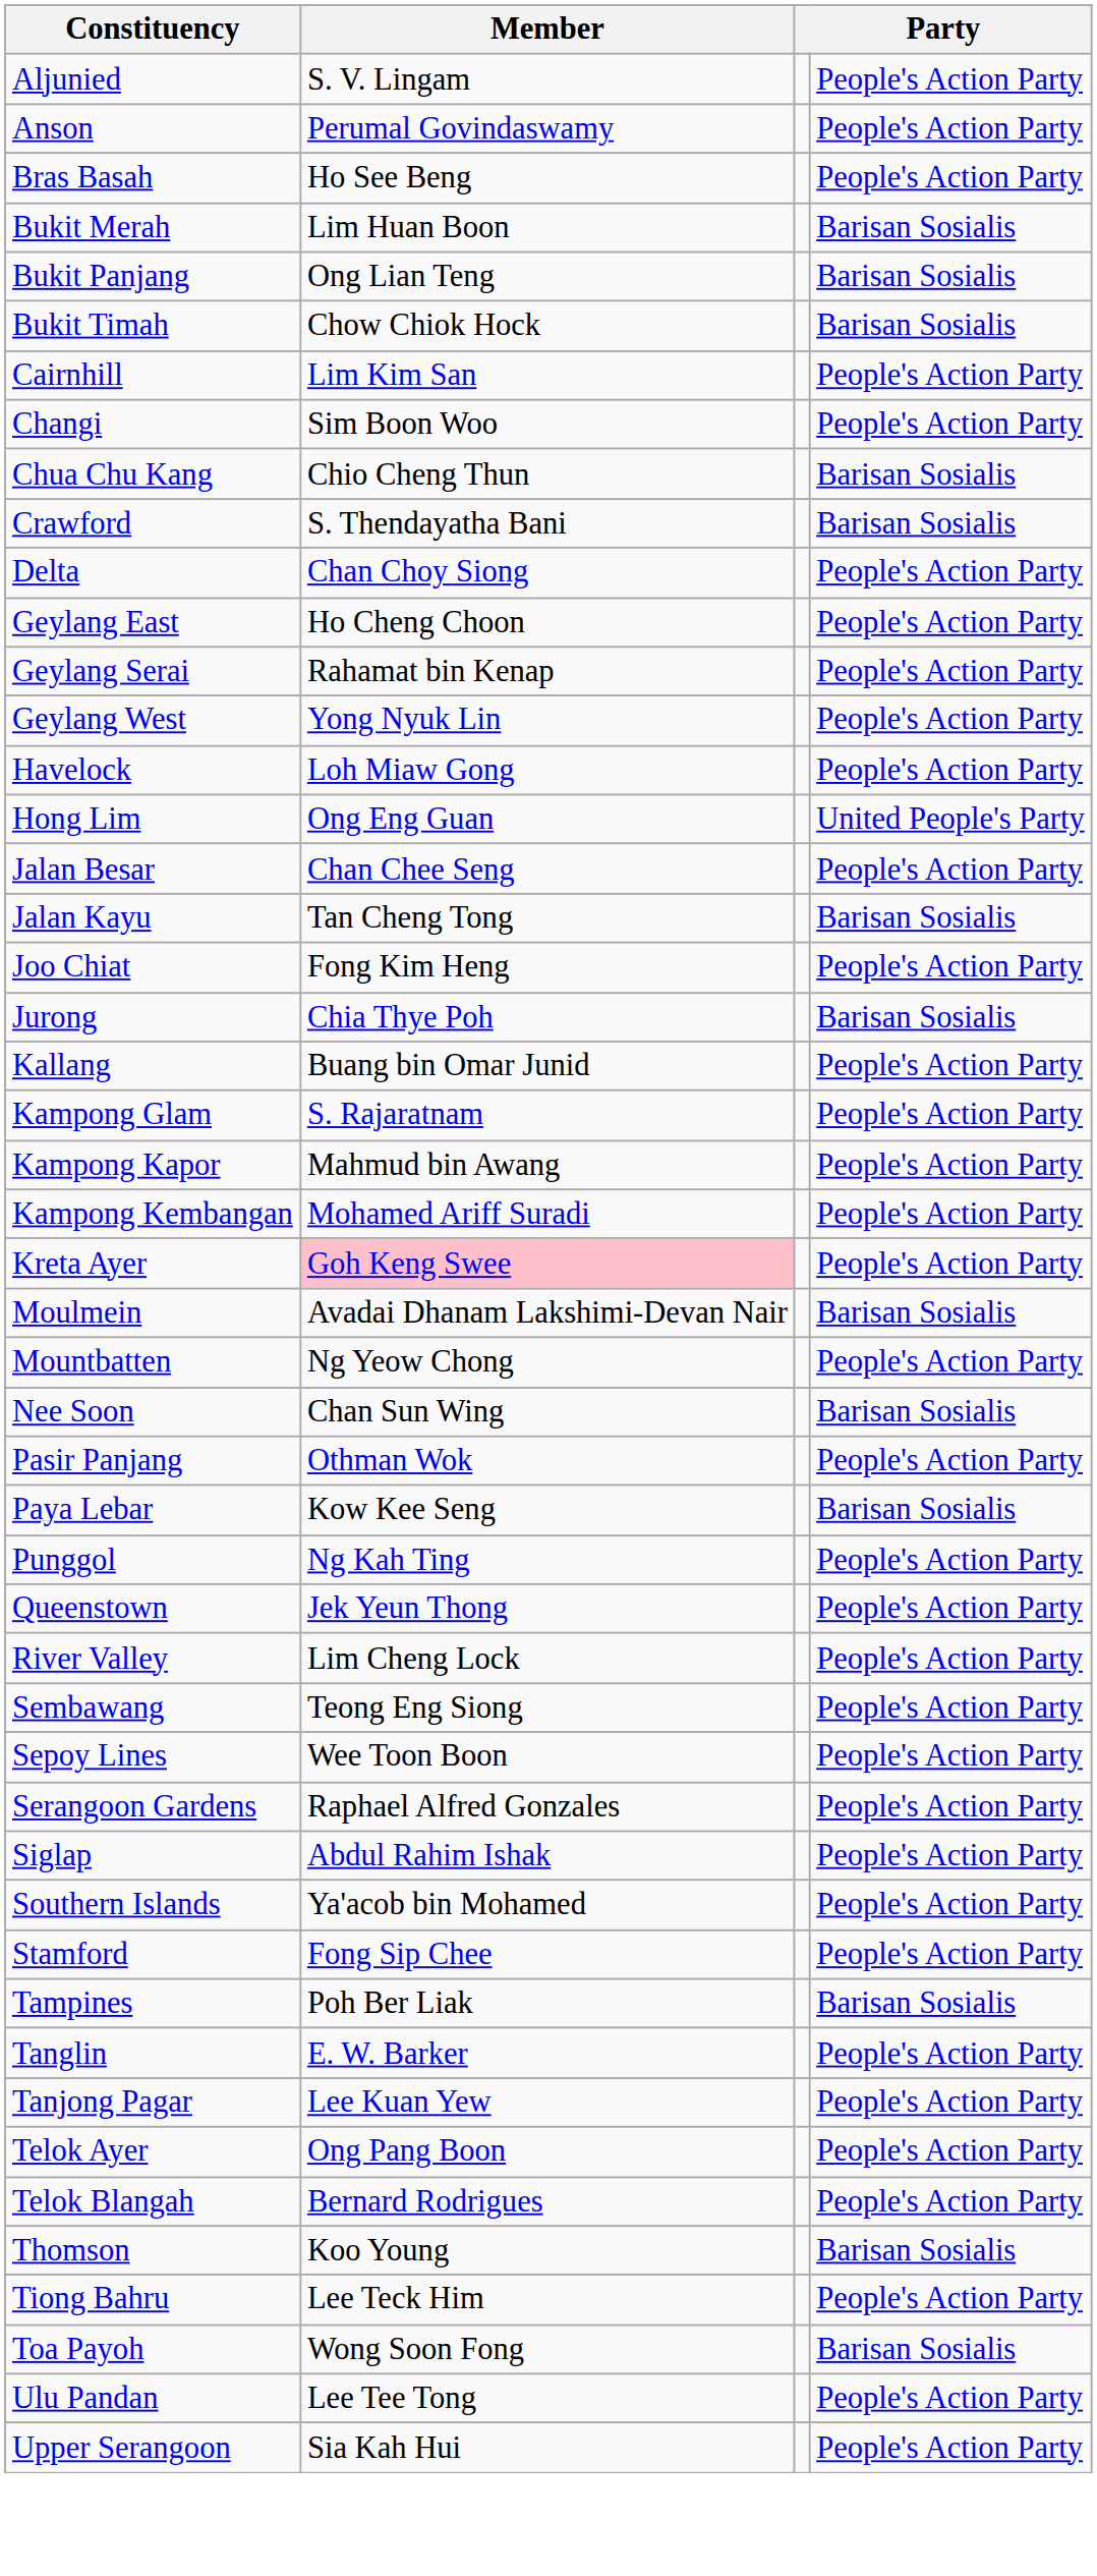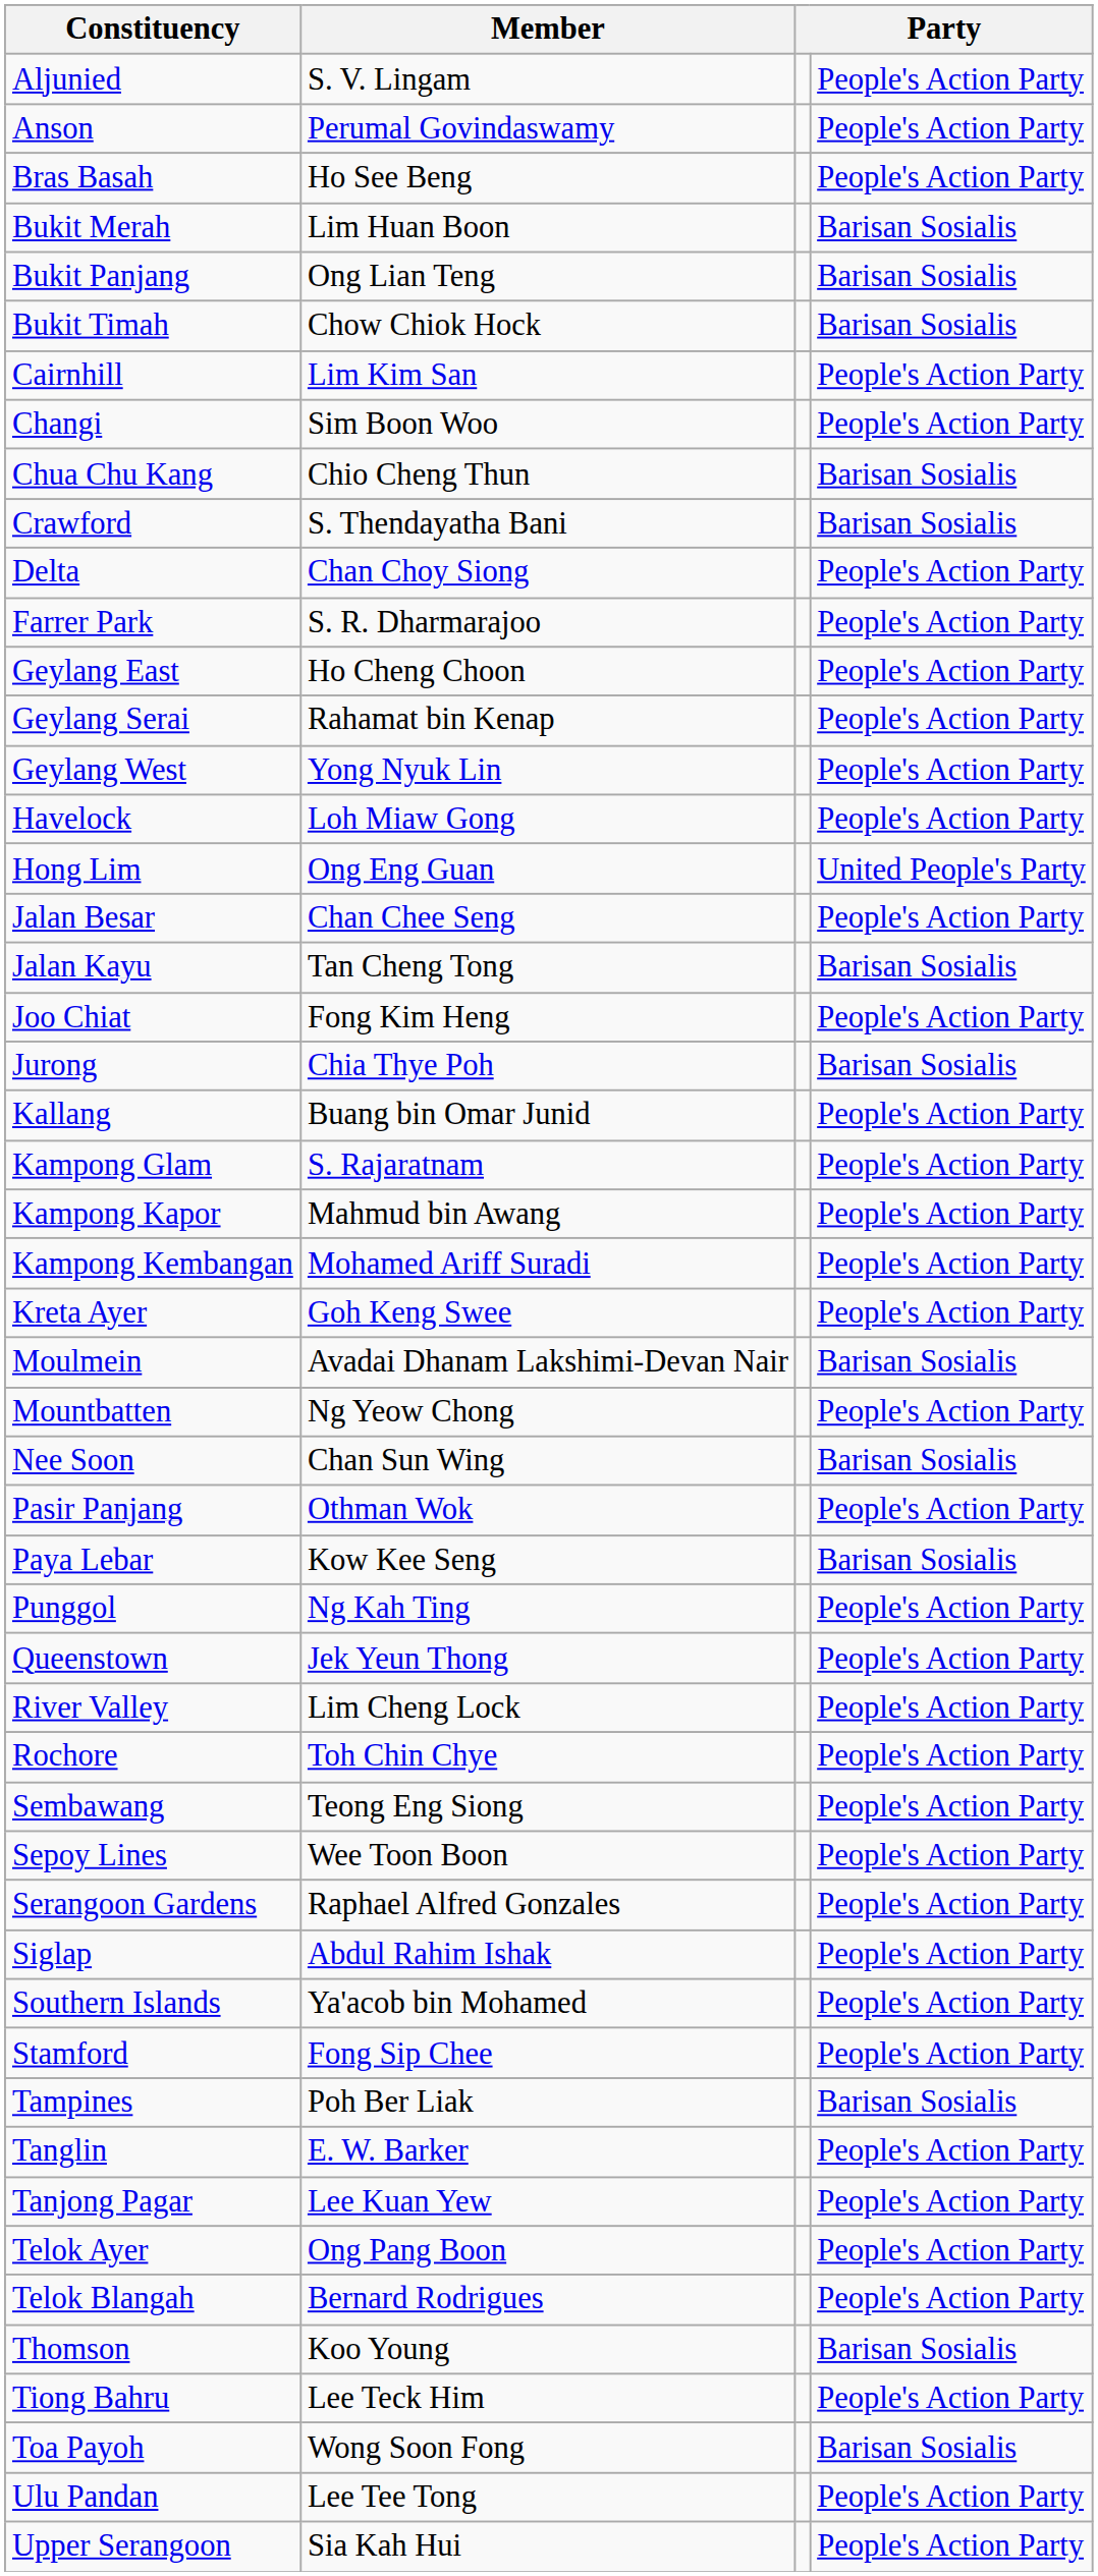+ row: Farrer Park | S. R. Dharmarajoo | People's Action Party
Kreta Ayer | Member: pink background -> no background
+ row: Rochore | Toh Chin Chye | People's Action Party
